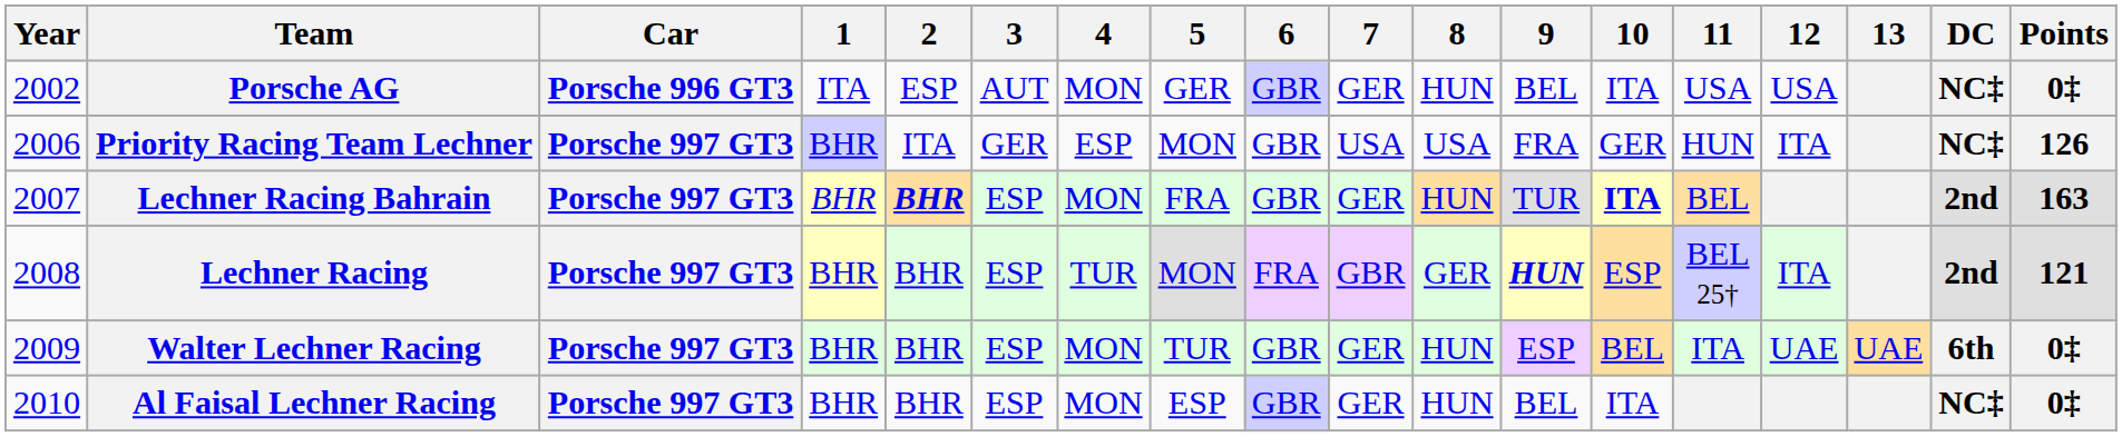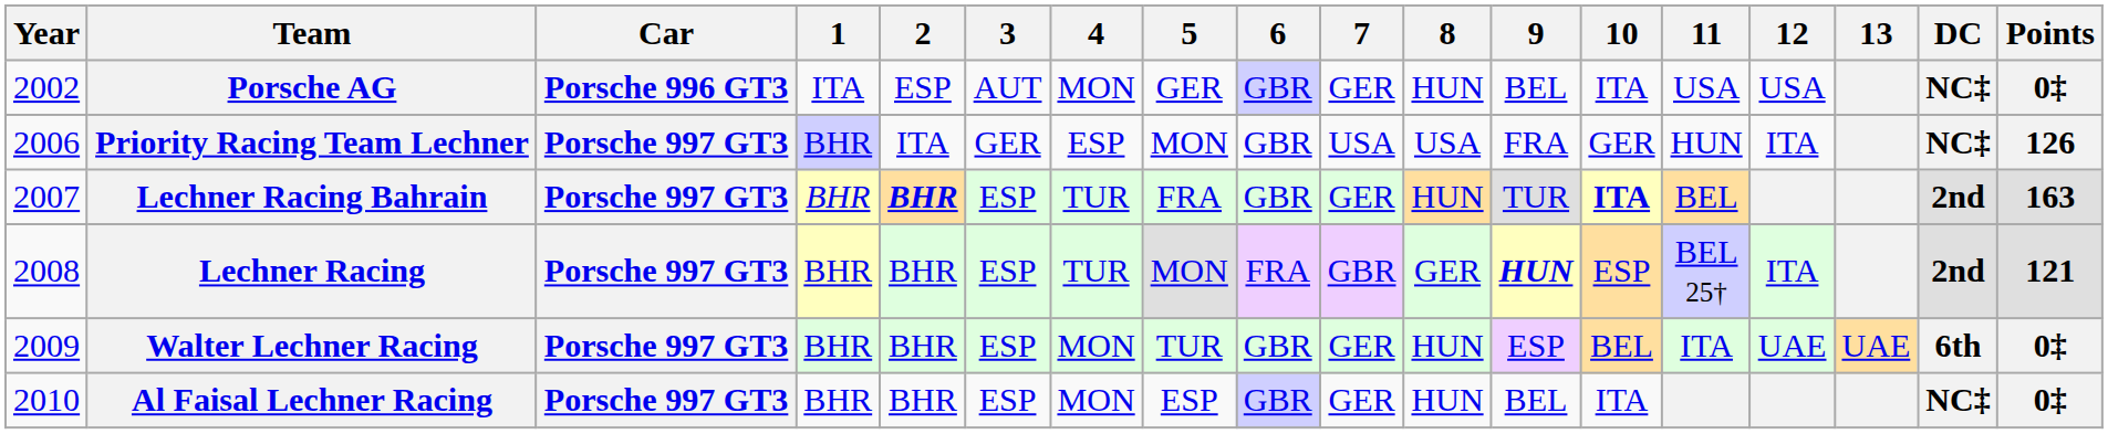Lechner Racing Bahrain | 4: MON -> TUR
